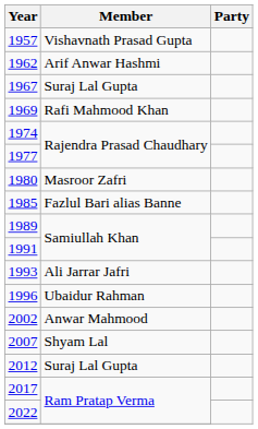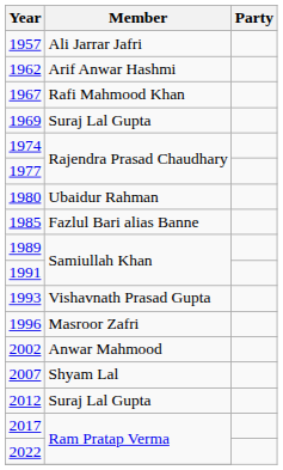1957 | Member: Vishavnath Prasad Gupta -> Ali Jarrar Jafri
1967 | Member: Suraj Lal Gupta -> Rafi Mahmood Khan
1969 | Member: Rafi Mahmood Khan -> Suraj Lal Gupta
1980 | Member: Masroor Zafri -> Ubaidur Rahman
1993 | Member: Ali Jarrar Jafri -> Vishavnath Prasad Gupta
1996 | Member: Ubaidur Rahman -> Masroor Zafri
